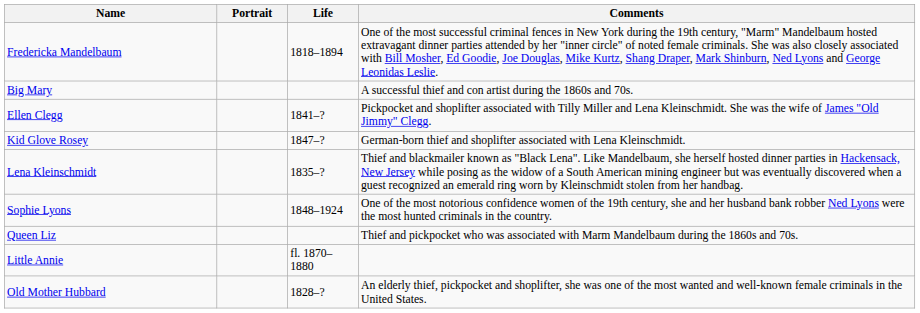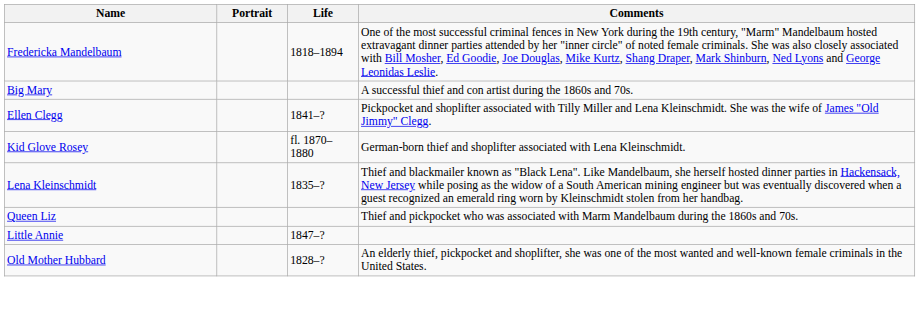Kid Glove Rosey | Life: 1847–? -> fl. 1870–1880
- row: Sophie Lyons | 1848–1924 | One of the most notorious confidence women of the 19th century, she and her husband bank robber Ned Lyons were the most hunted criminals in the country.
Little Annie | Life: fl. 1870–1880 -> 1847–?
